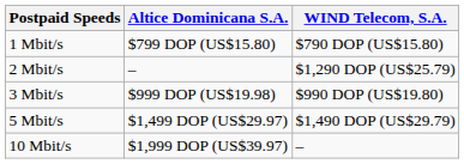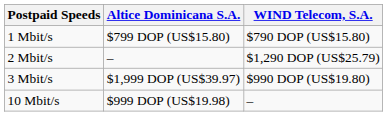3 Mbit/s | Altice Dominicana S.A.: $999 DOP (US$19.98) -> $1,999 DOP (US$39.97)
- row: 5 Mbit/s | $1,499 DOP (US$29.97) | $1,490 DOP (US$29.79)
10 Mbit/s | Altice Dominicana S.A.: $1,999 DOP (US$39.97) -> $999 DOP (US$19.98)
